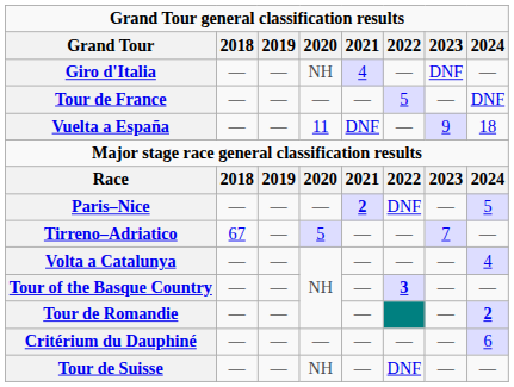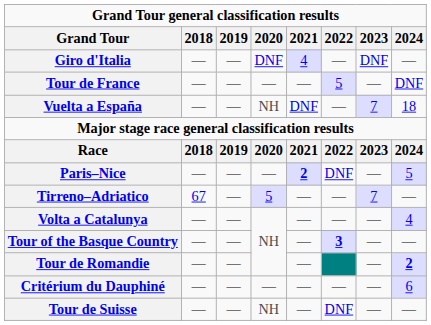Giro d'Italia | 2020: NH -> DNF
Vuelta a España | 2020: 11 -> NH
Vuelta a España | 2023: 9 -> 7
